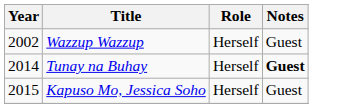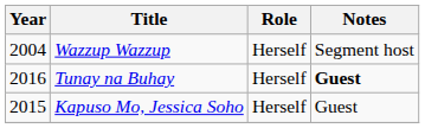Wazzup Wazzup | Year: 2002 -> 2004
Wazzup Wazzup | Notes: Guest -> Segment host
Tunay na Buhay | Year: 2014 -> 2016
